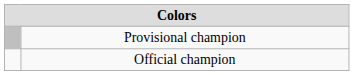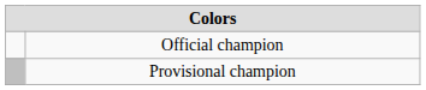rows swapped: Provisional champion <-> Official champion
